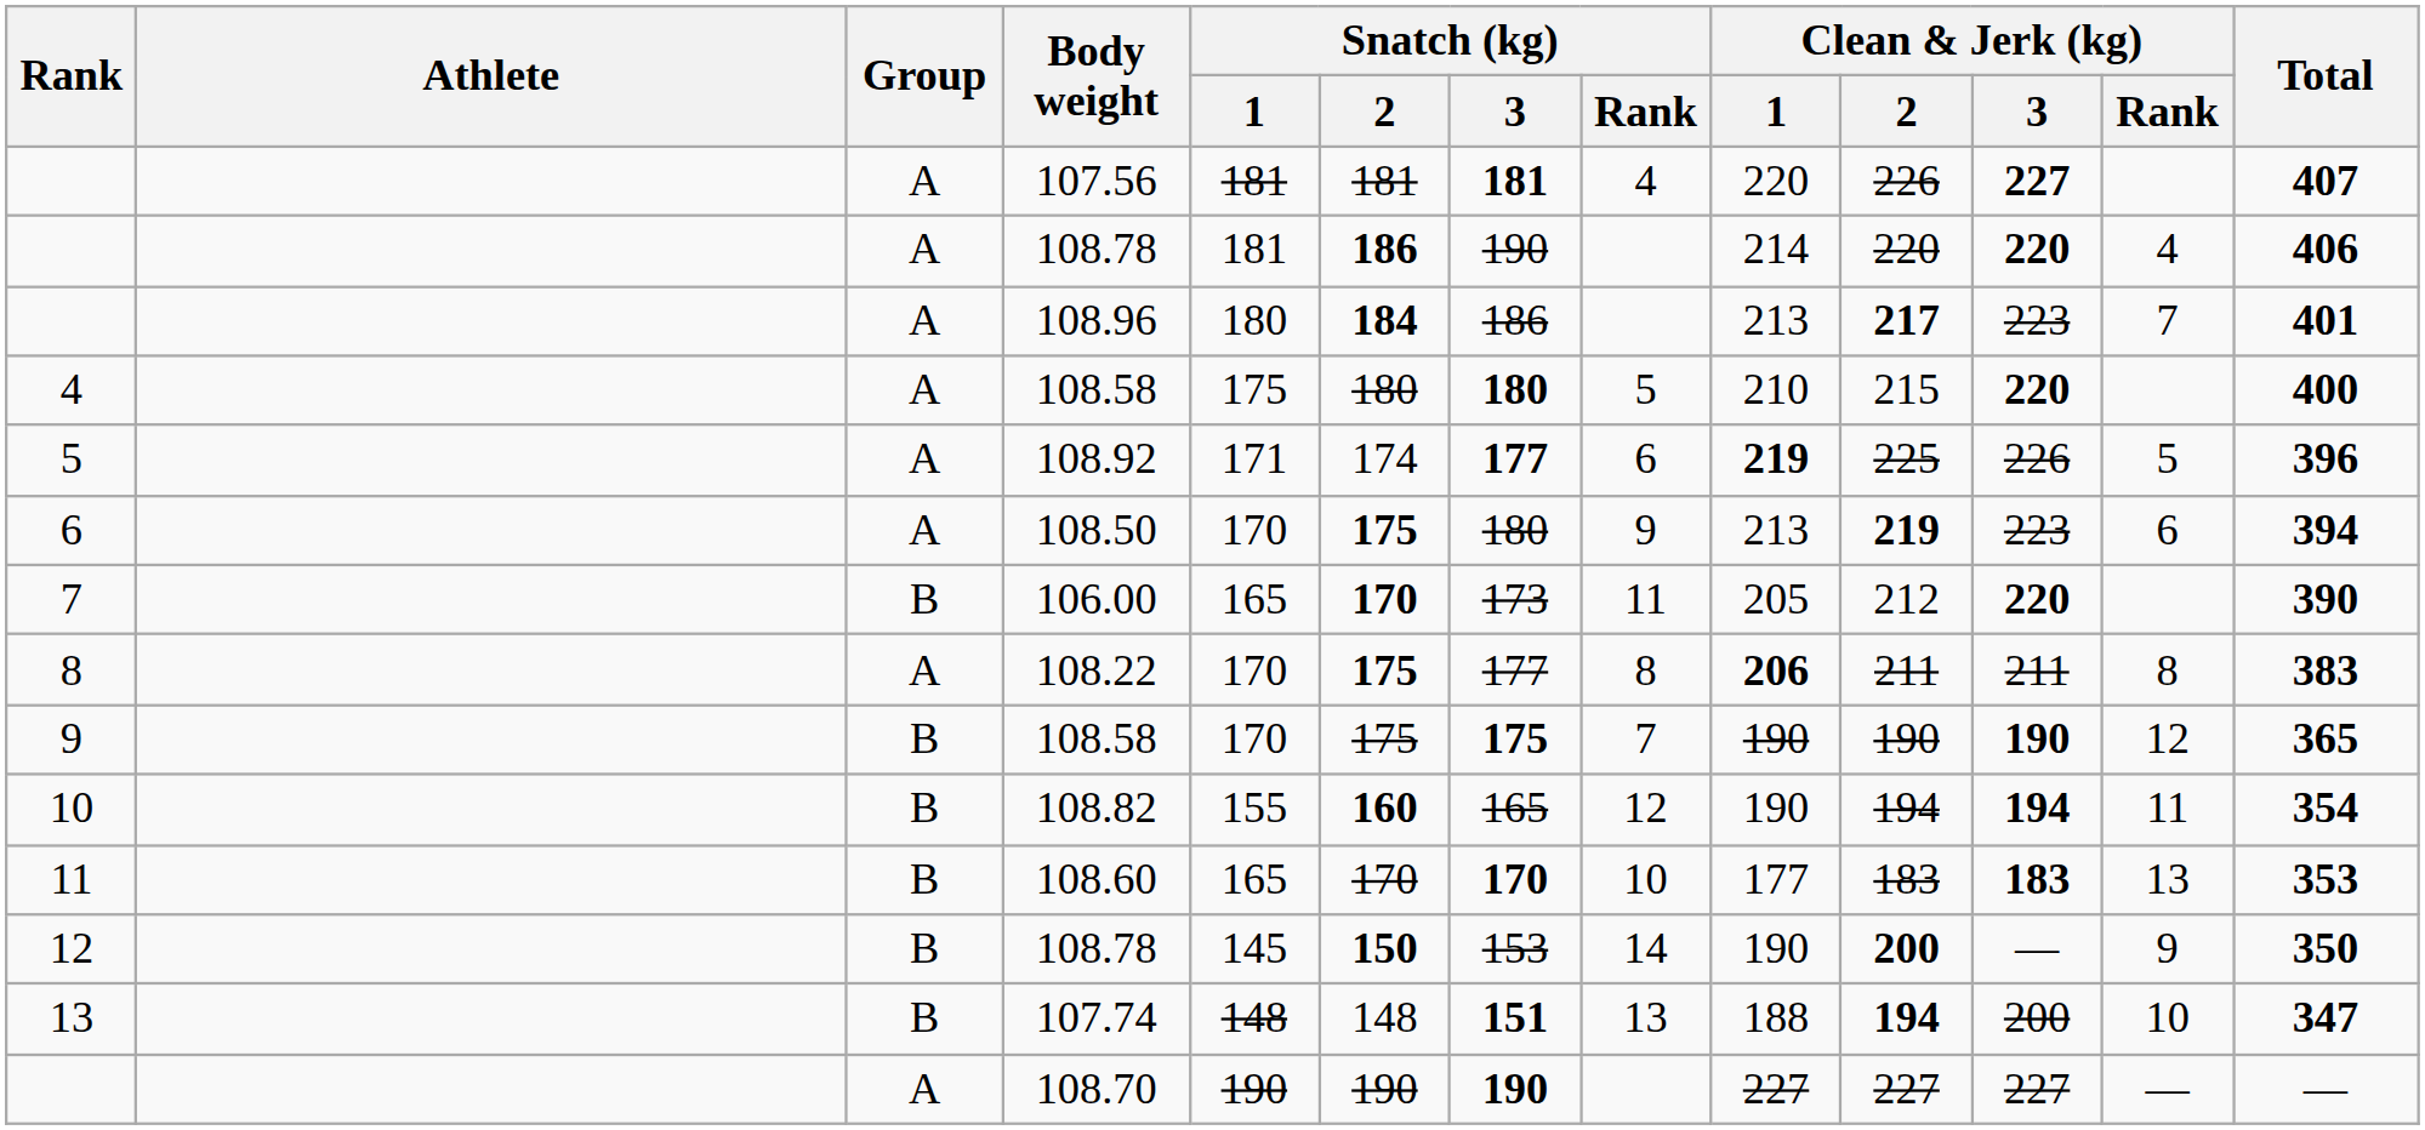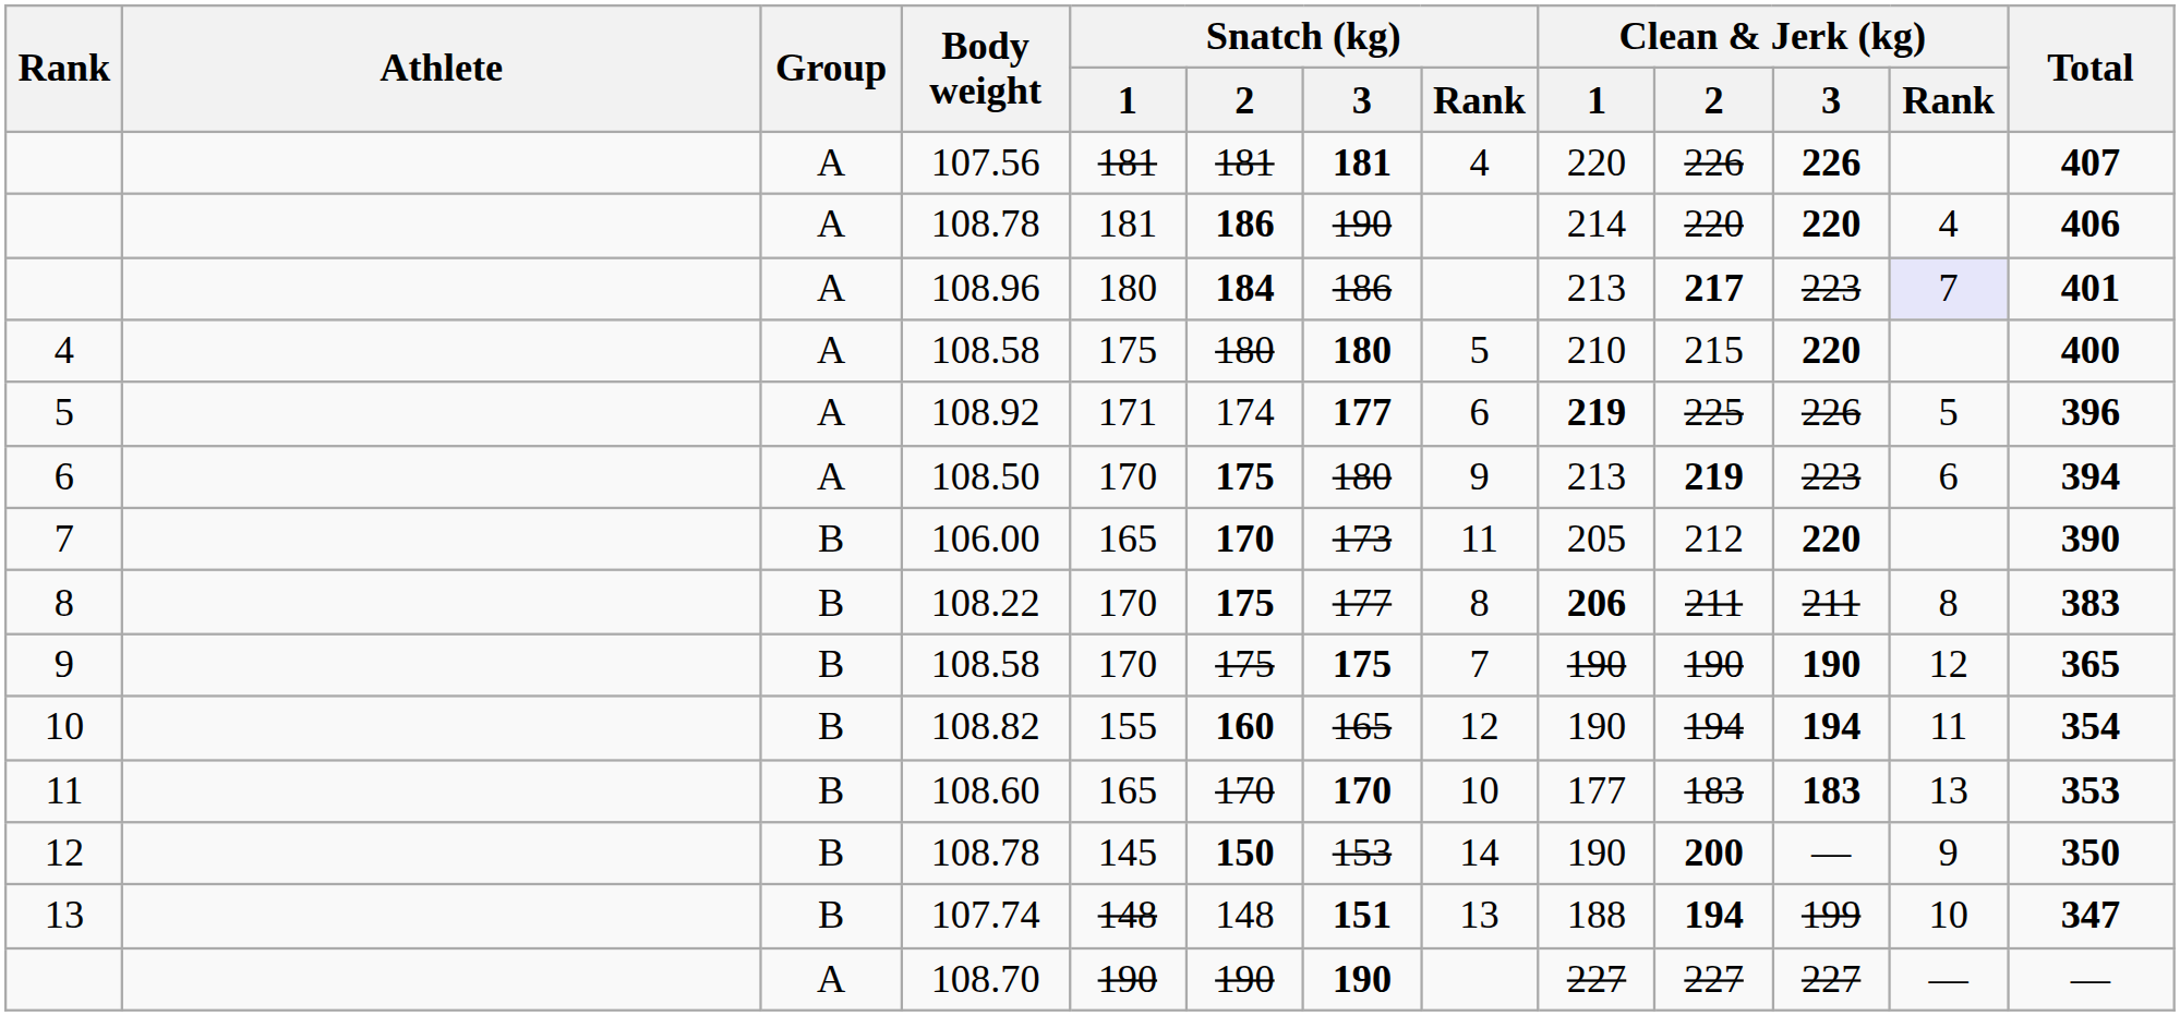107.56 | Clean & Jerk (kg) / 3: 227 -> 226
108.96 | Clean & Jerk (kg) / Rank: no background -> lavender background
108.22 | Group: A -> B
107.74 | Clean & Jerk (kg) / 3: 200 -> 199
